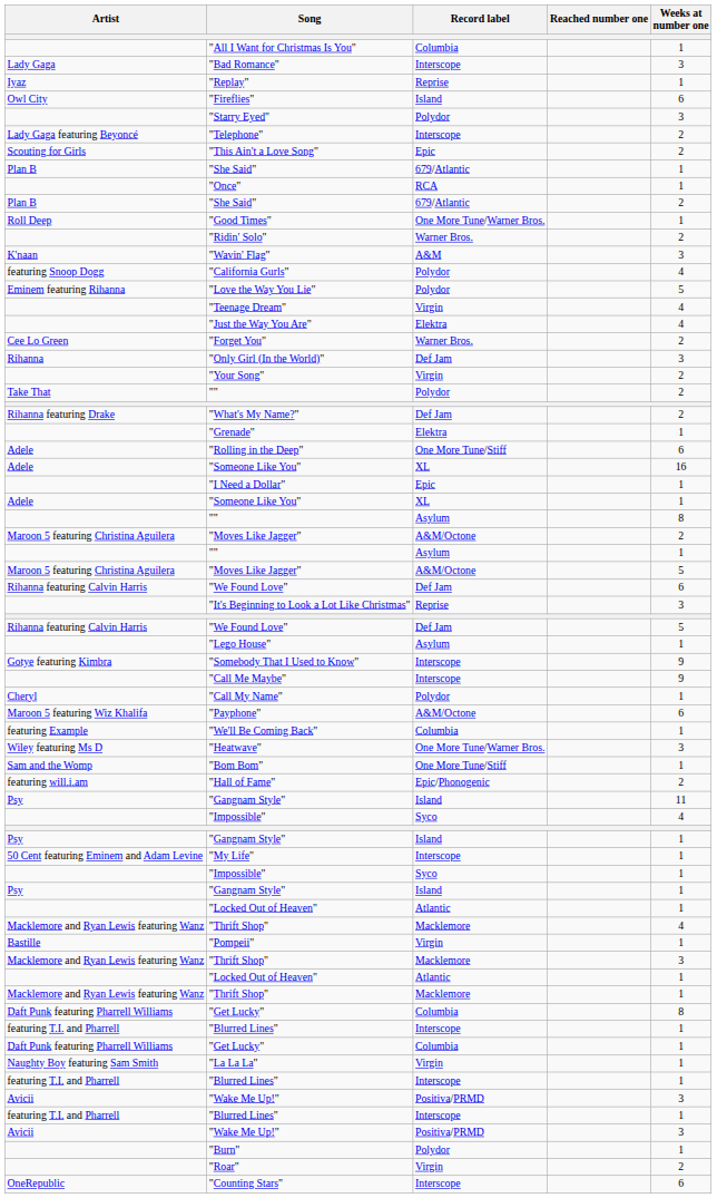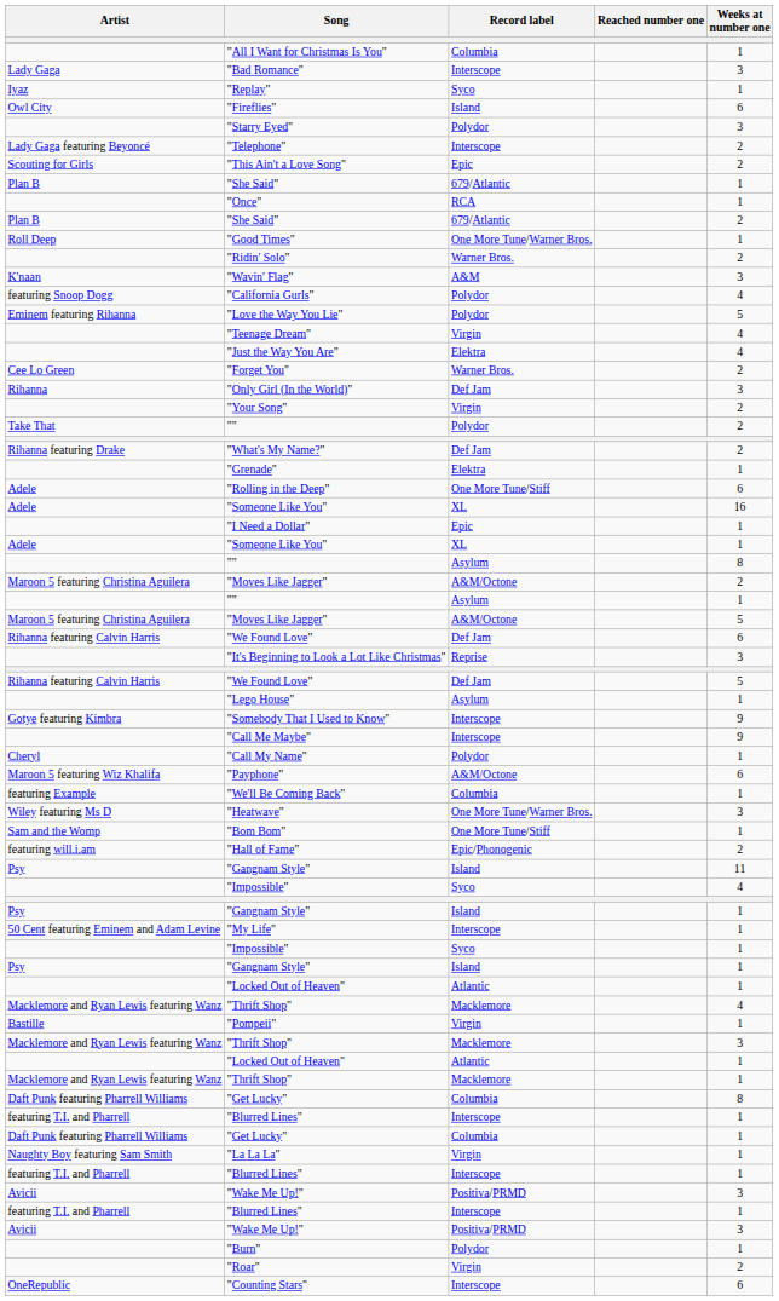"Replay" | Record label: Reprise -> Syco
